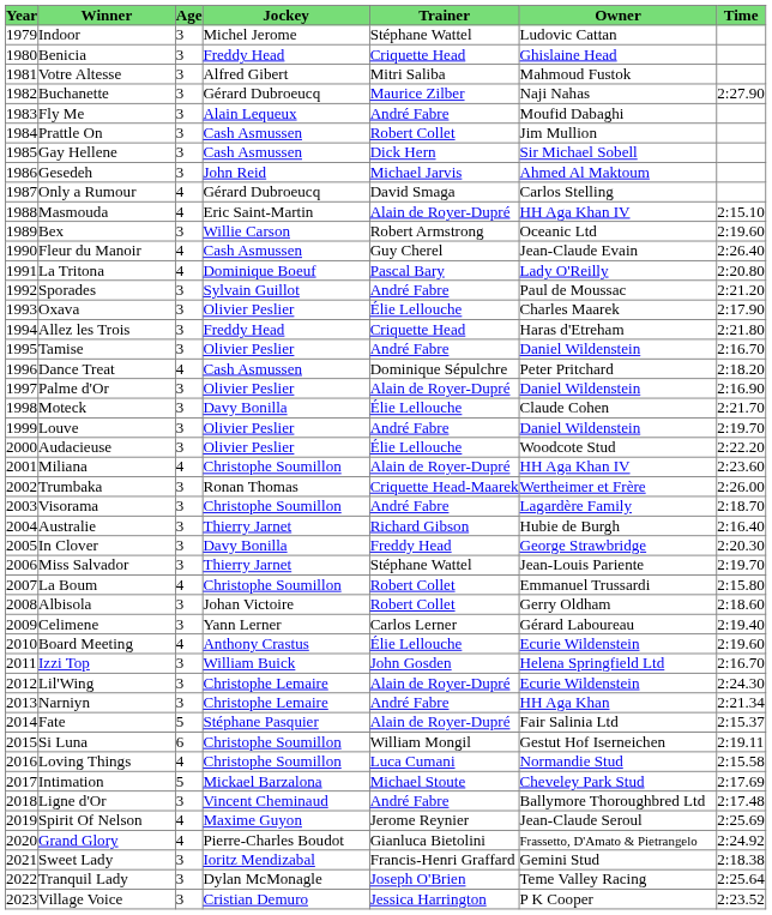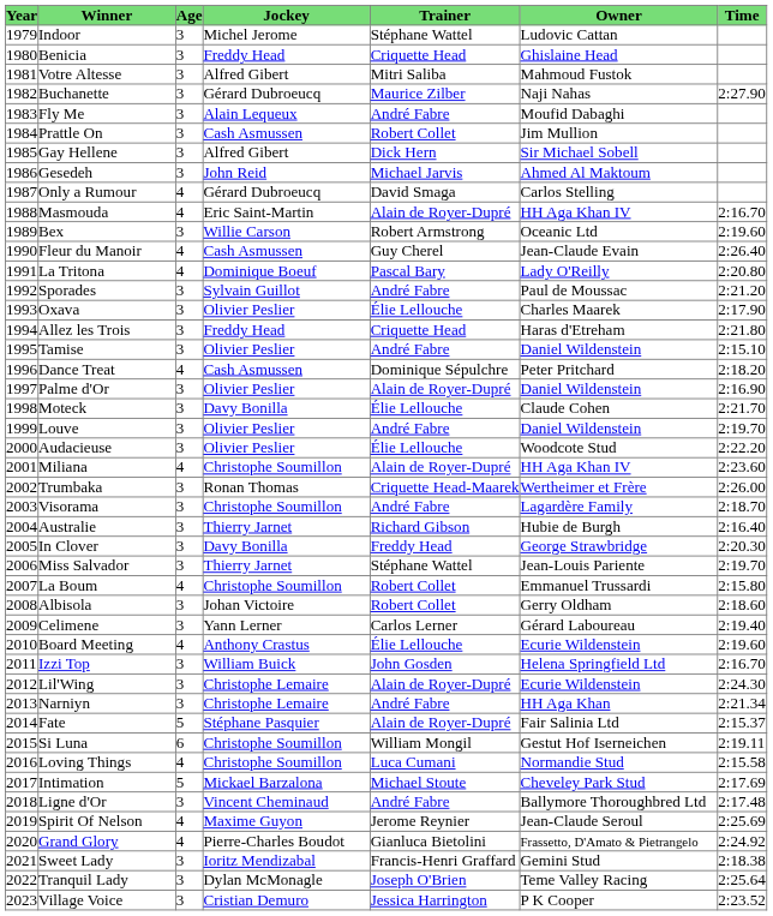Gay Hellene | Jockey: Cash Asmussen -> Alfred Gibert
Masmouda | Time: 2:15.10 -> 2:16.70
Tamise | Time: 2:16.70 -> 2:15.10
